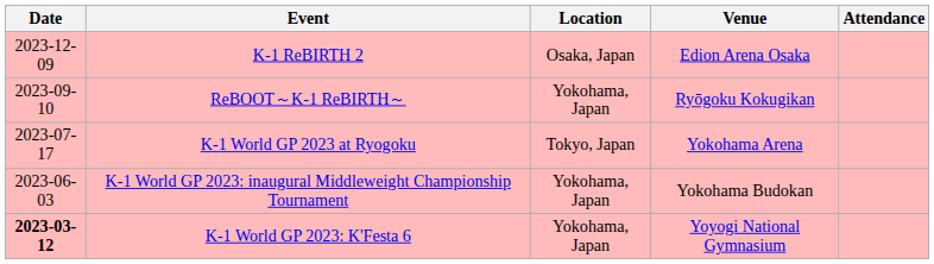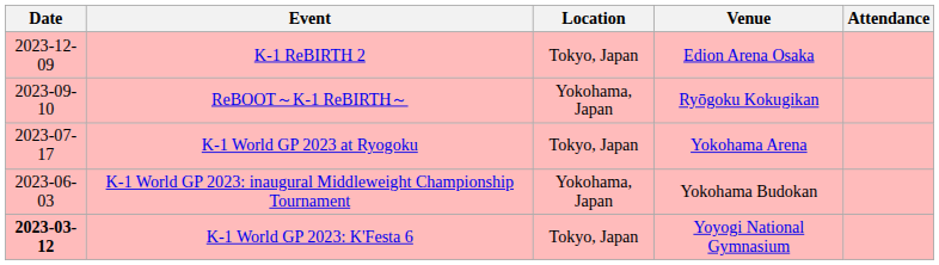K-1 ReBIRTH 2 | Location: Osaka, Japan -> Tokyo, Japan
K-1 World GP 2023: K'Festa 6 | Location: Yokohama, Japan -> Tokyo, Japan
